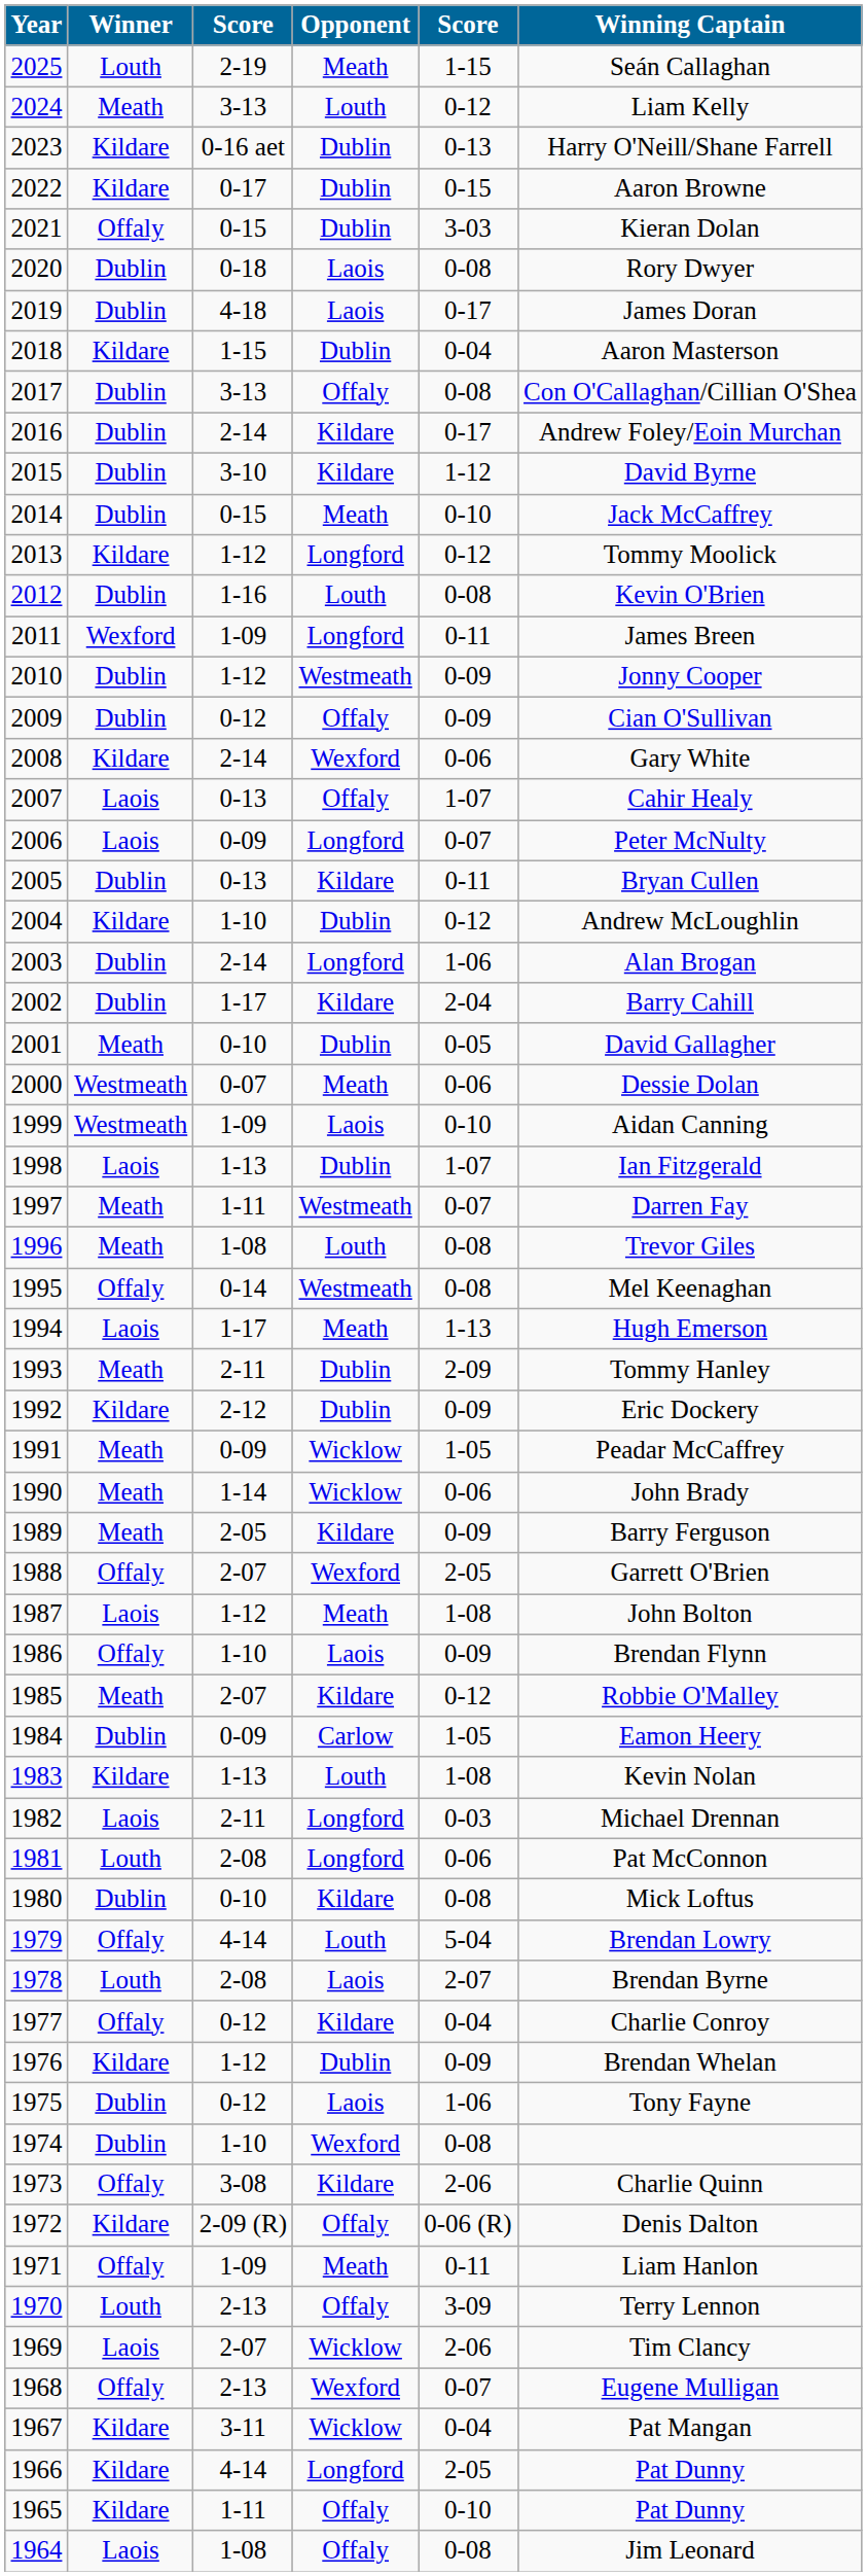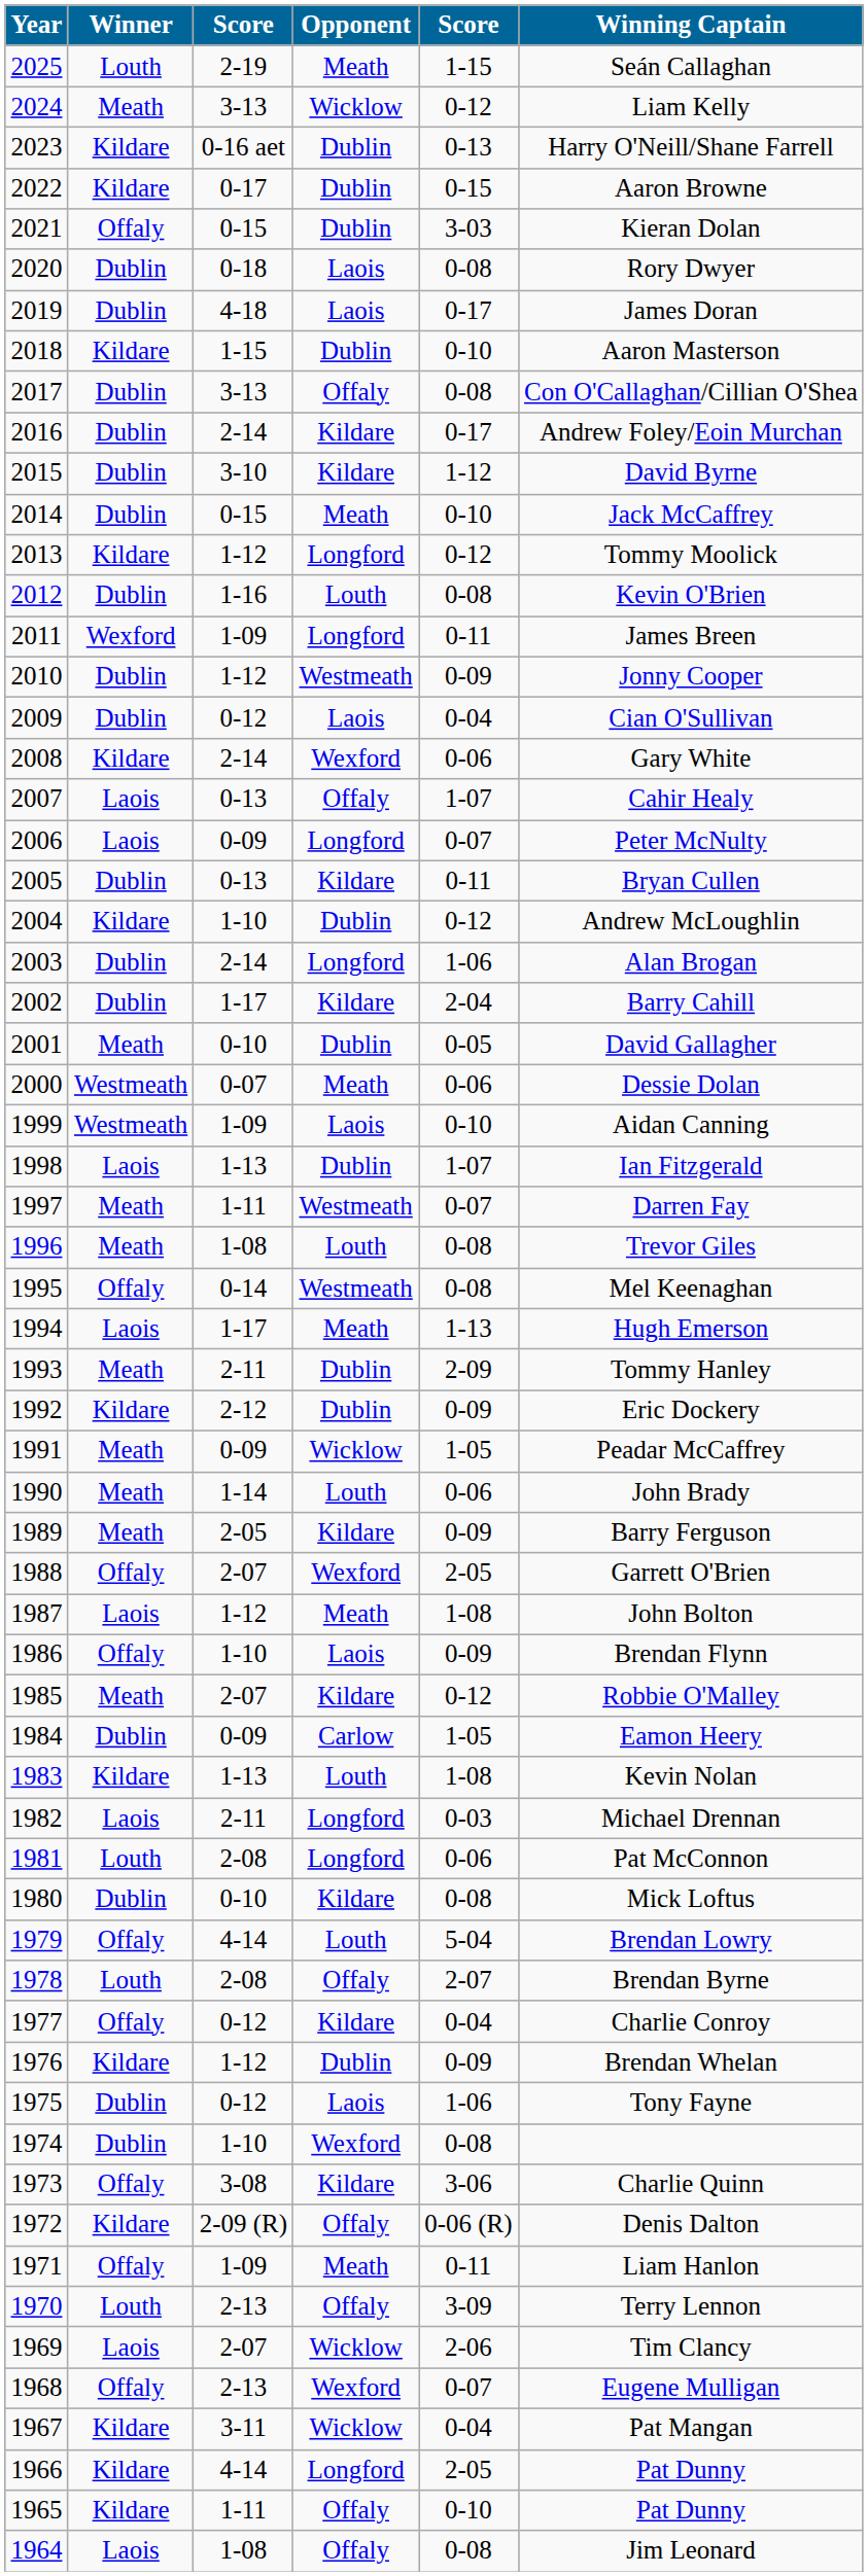2024 | Opponent: Louth -> Wicklow
2018 | column 5: 0-04 -> 0-10
2009 | Opponent: Offaly -> Laois
2009 | column 5: 0-09 -> 0-04
1990 | Opponent: Wicklow -> Louth
1978 | Opponent: Laois -> Offaly
1973 | column 5: 2-06 -> 3-06
